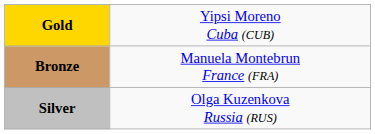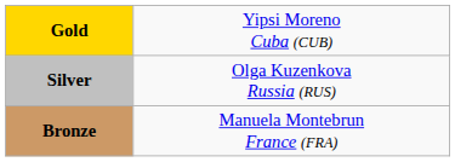rows swapped: Silver <-> Bronze
